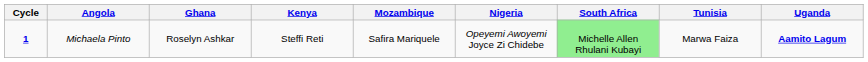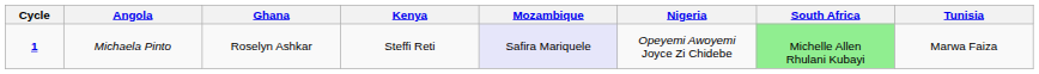- column: Uganda | Aamito Lagum
Michaela Pinto | Mozambique: no background -> lavender background
